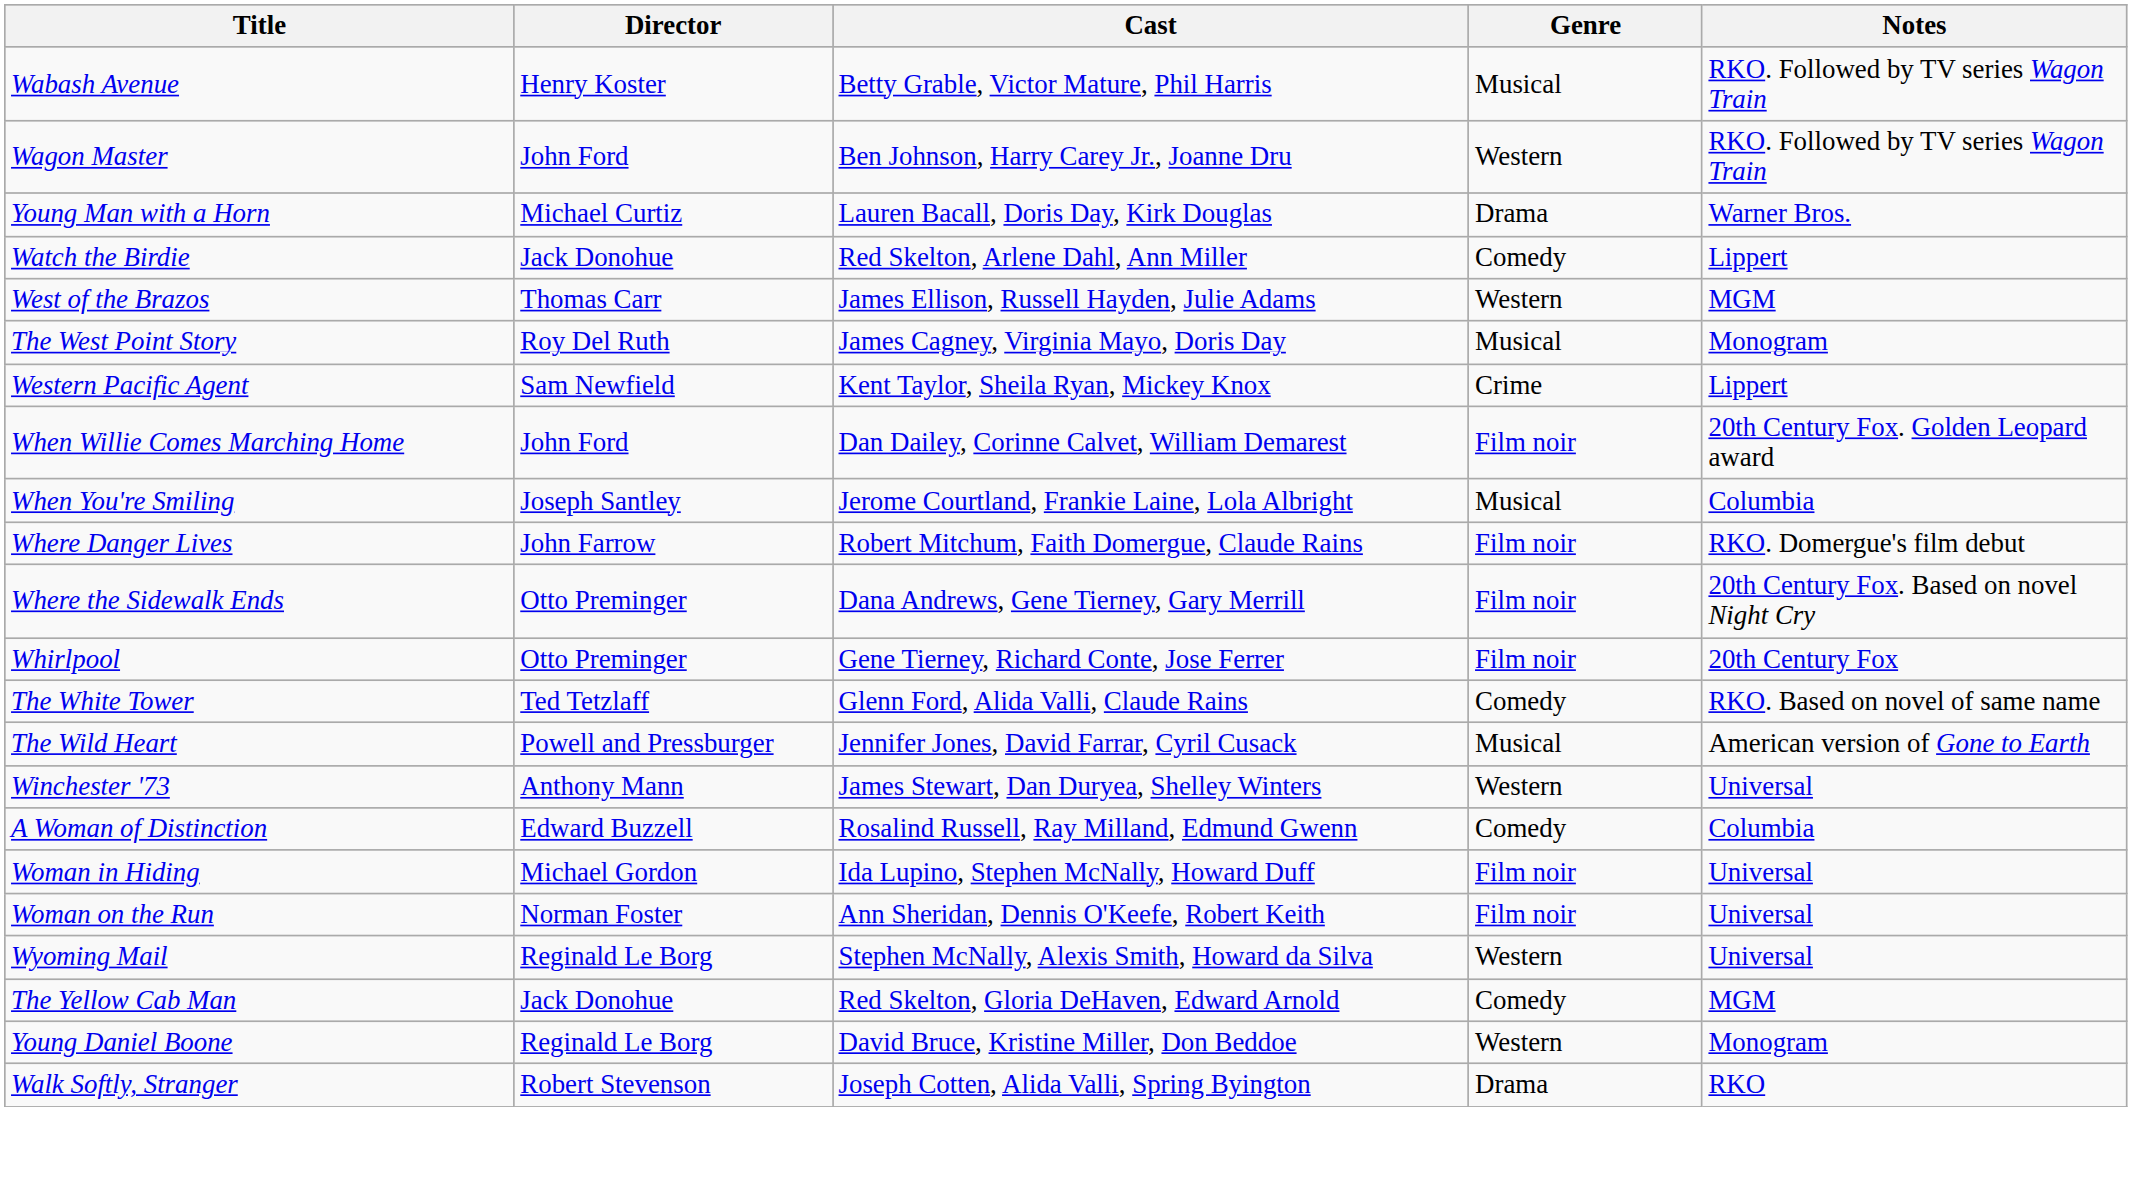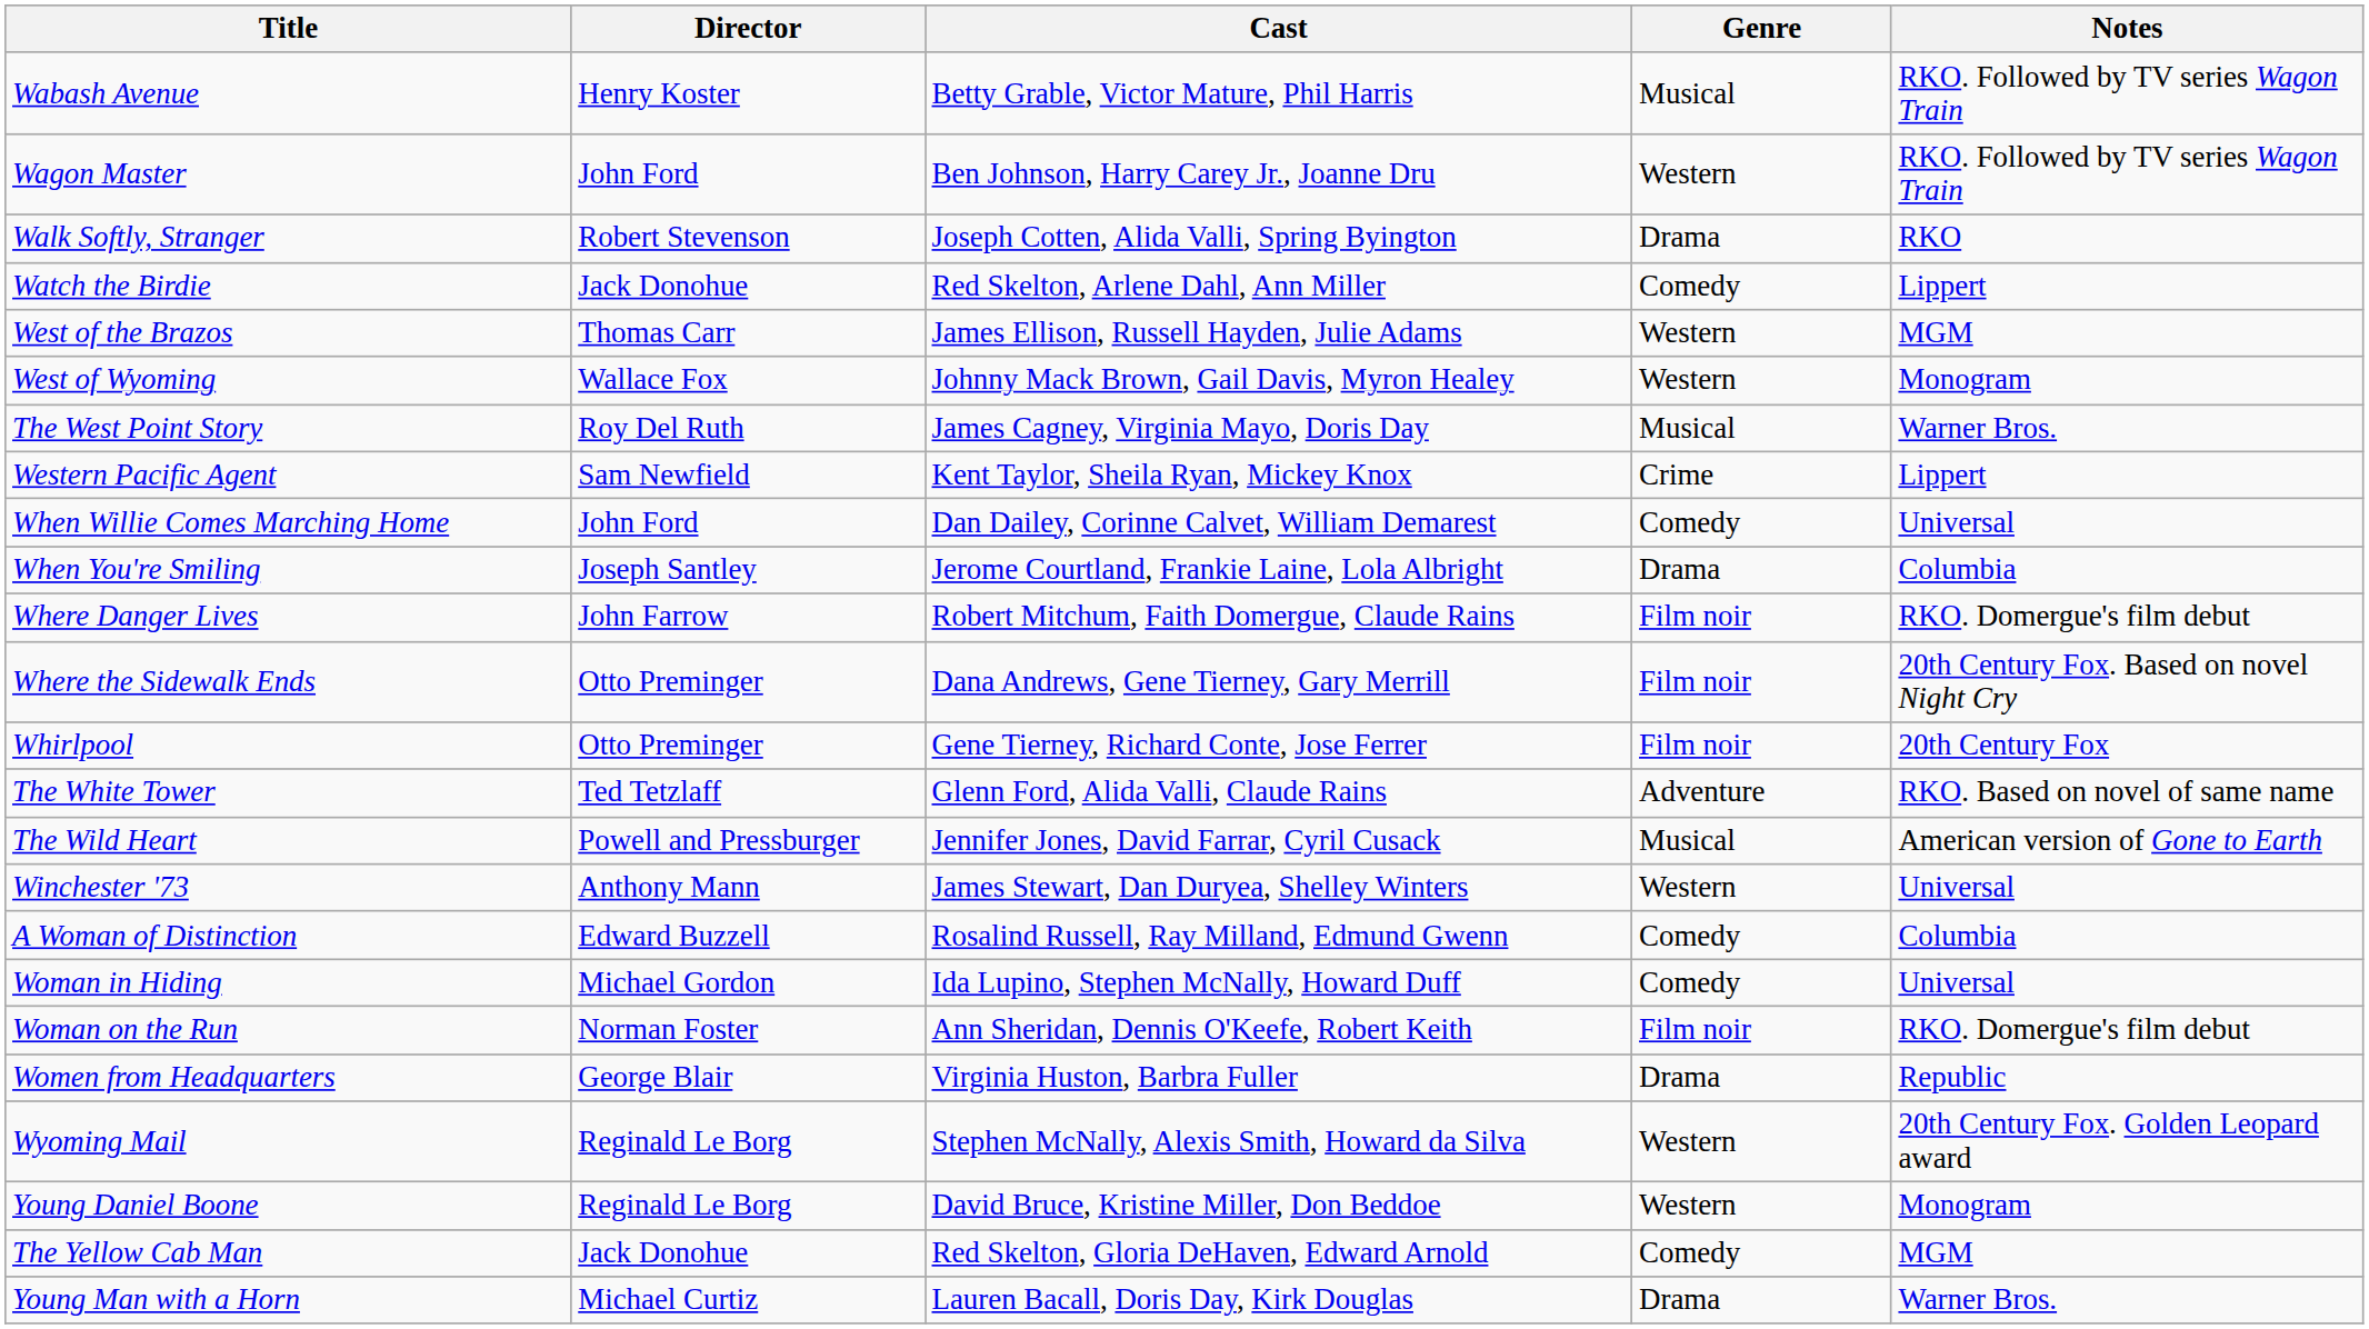rows swapped: Walk Softly, Stranger <-> Young Man with a Horn
+ row: West of Wyoming | Wallace Fox | Johnny Mack Brown, Gail Davis, Myron Healey | Western | Monogram
The West Point Story | Notes: Monogram -> Warner Bros.
When Willie Comes Marching Home | Genre: Film noir -> Comedy
When Willie Comes Marching Home | Notes: 20th Century Fox. Golden Leopard award -> Universal
When You're Smiling | Genre: Musical -> Drama
The White Tower | Genre: Comedy -> Adventure
Woman in Hiding | Genre: Film noir -> Comedy
Woman on the Run | Notes: Universal -> RKO. Domergue's film debut
+ row: Women from Headquarters | George Blair | Virginia Huston, Barbra Fuller | Drama | Republic
Wyoming Mail | Notes: Universal -> 20th Century Fox. Golden Leopard award
rows swapped: The Yellow Cab Man <-> Young Daniel Boone
